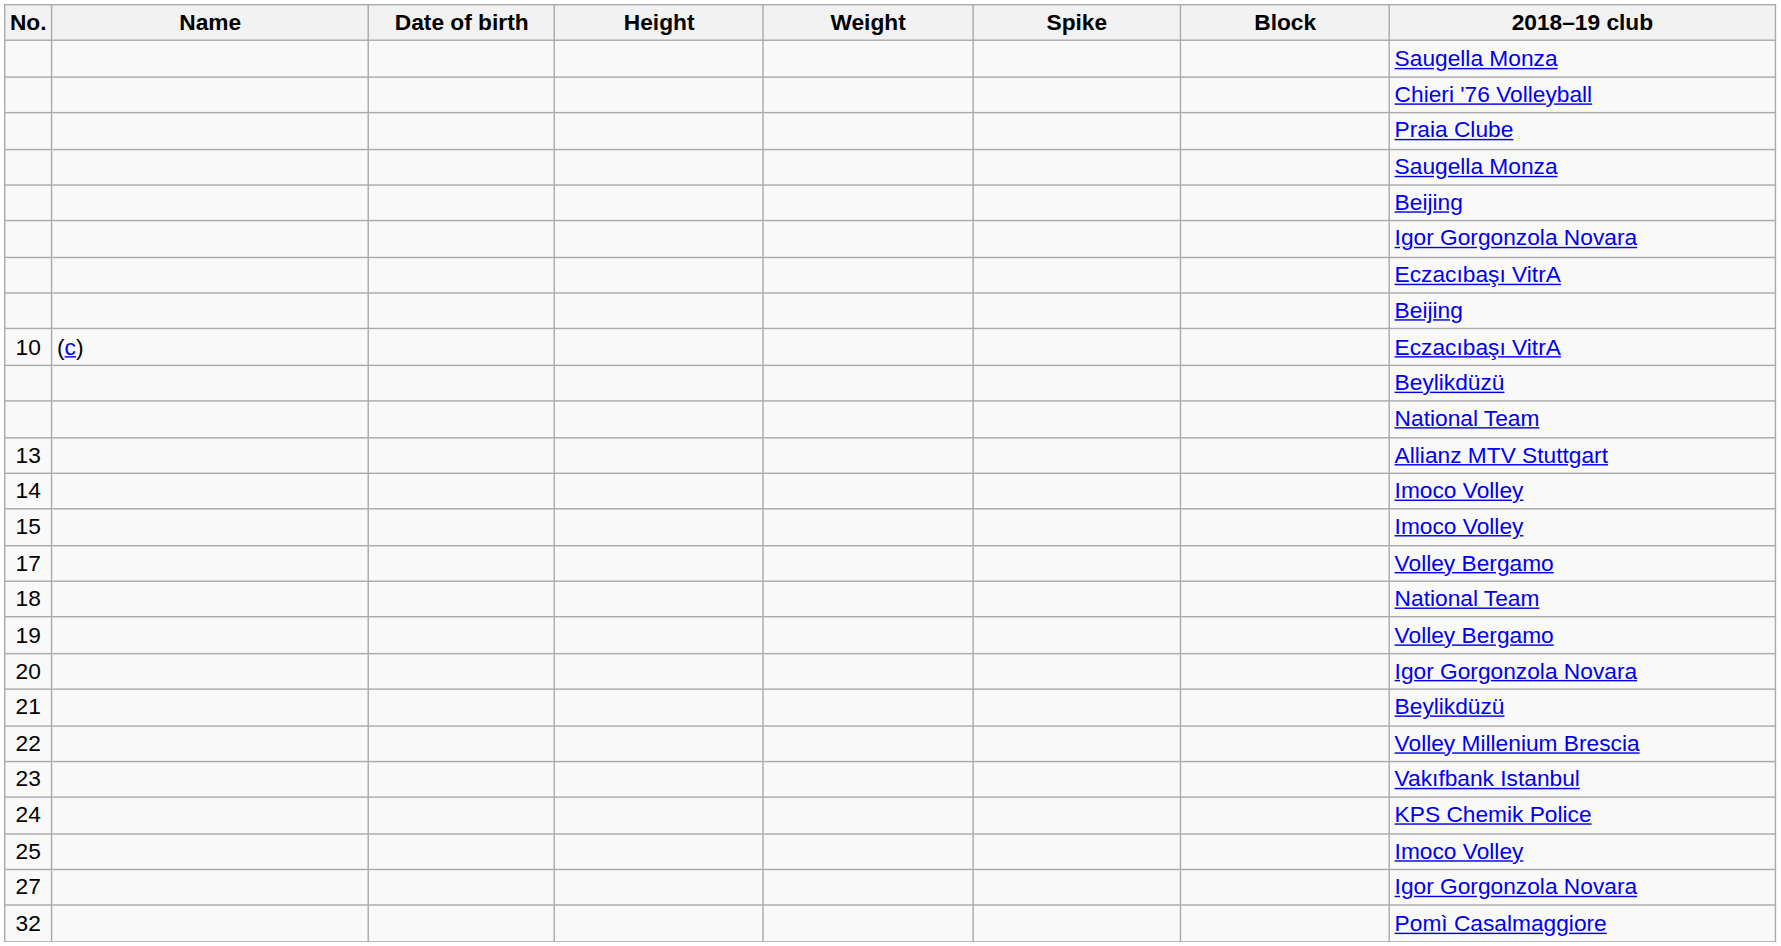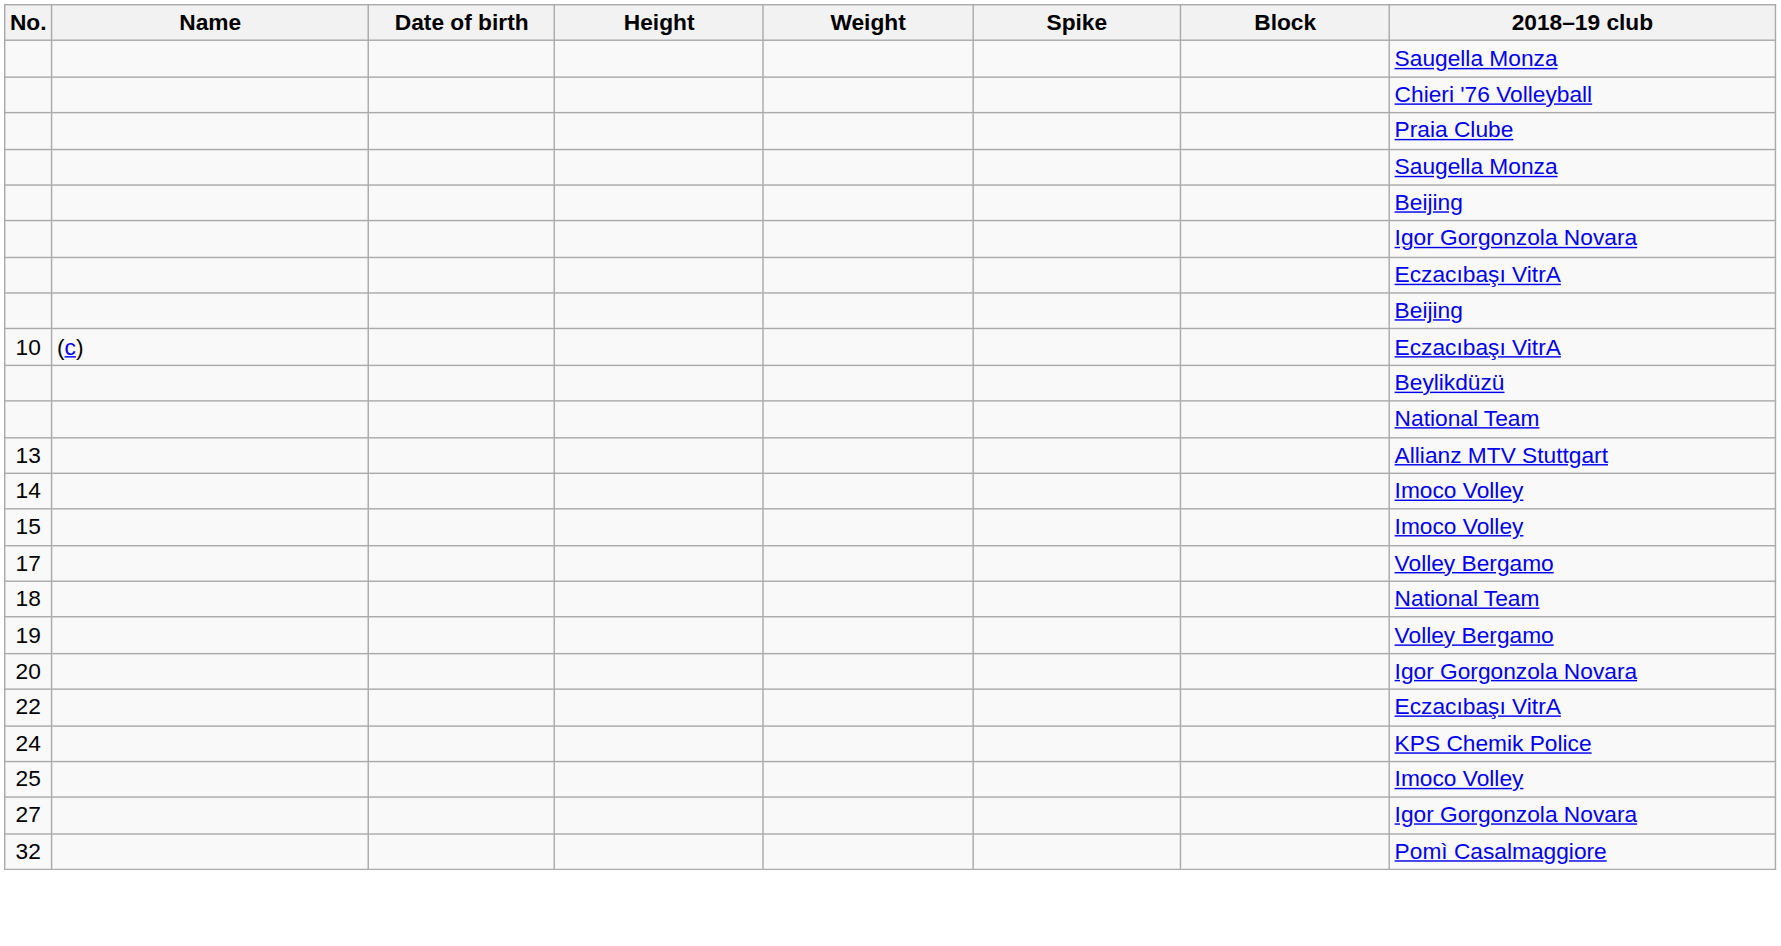- row: 21 | Beylikdüzü
22 | 2018–19 club: Volley Millenium Brescia -> Eczacıbaşı VitrA
- row: 23 | Vakıfbank Istanbul
